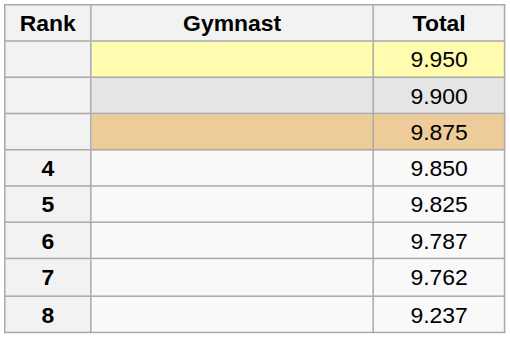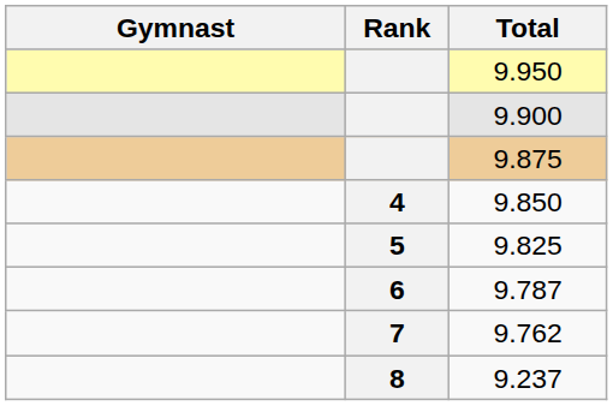columns swapped: Rank <-> Gymnast
